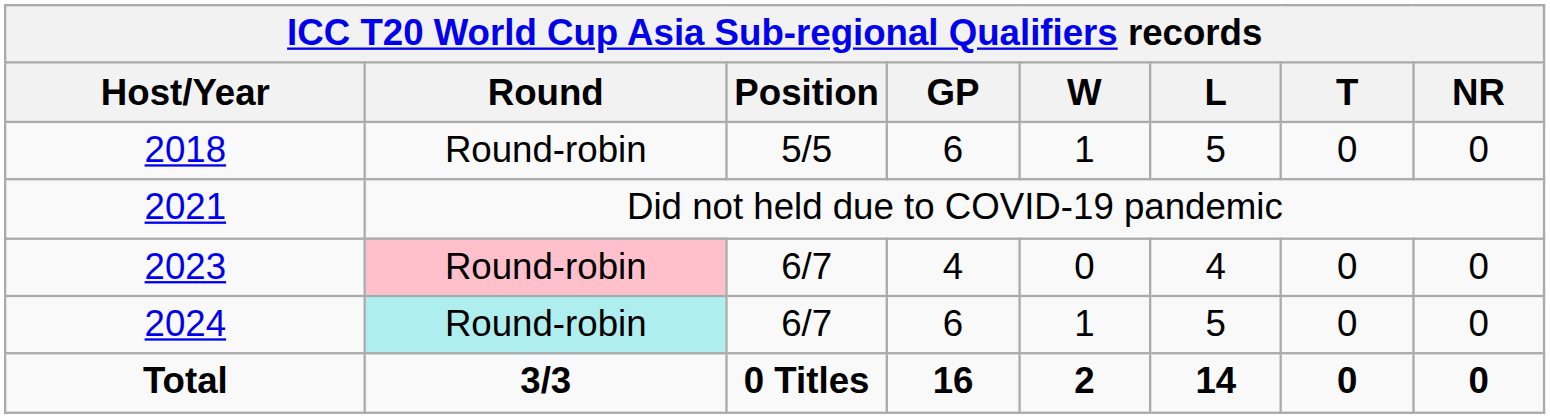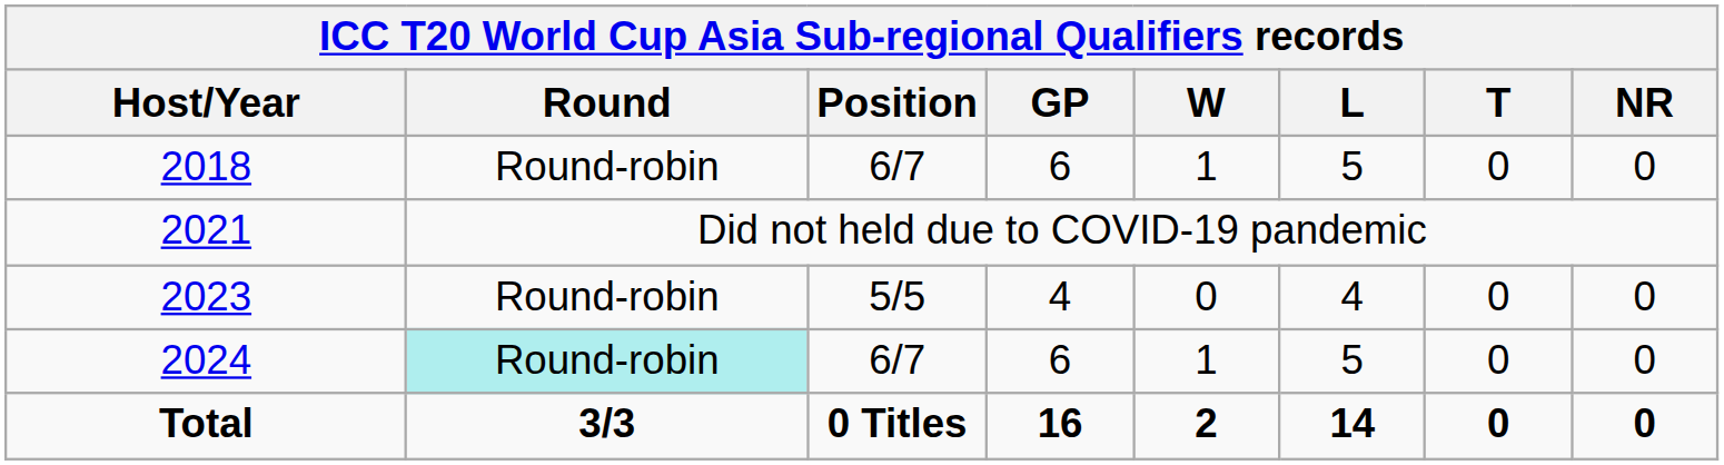2018 | column 3: 5/5 -> 6/7
2023 | column 2: pink background -> no background
2023 | column 3: 6/7 -> 5/5
